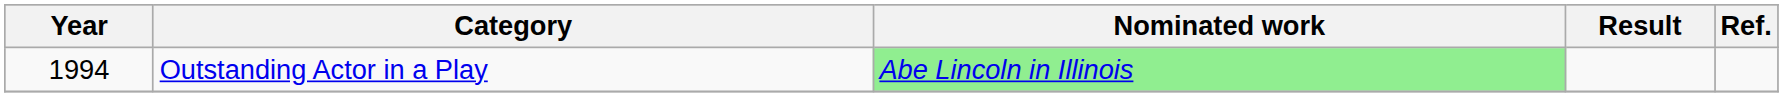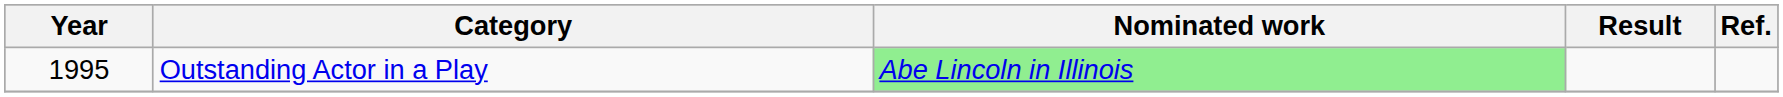Outstanding Actor in a Play | Year: 1994 -> 1995
